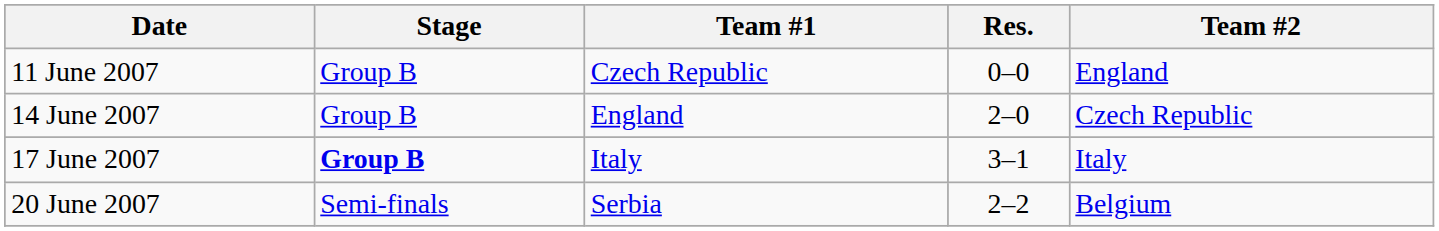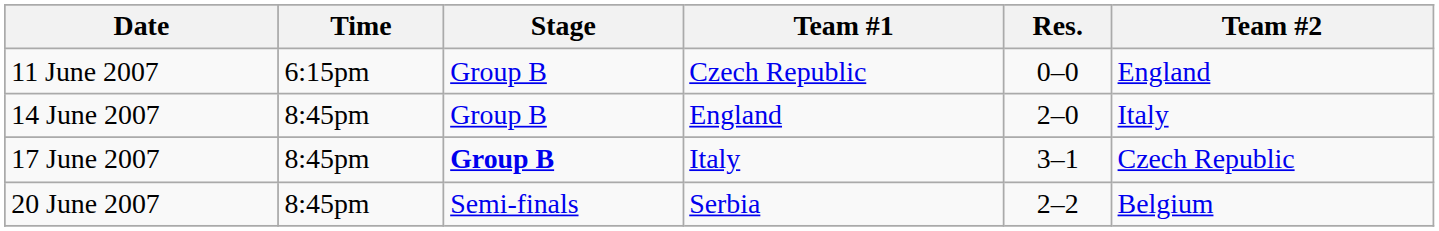+ column: Time | 6:15pm | 8:45pm | 8:45pm | 8:45pm
14 June 2007 | Team #2: Czech Republic -> Italy
17 June 2007 | Team #2: Italy -> Czech Republic
